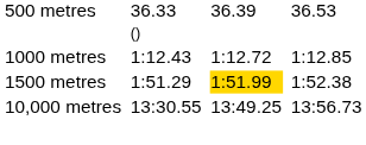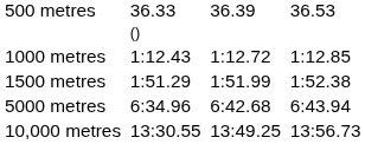1500 metres | column 5: gold background -> no background
+ row: 5000 metres | 6:34.96 | 6:42.68 | 6:43.94
